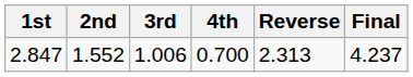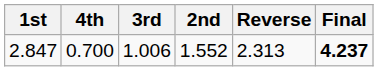columns swapped: 2nd <-> 4th
2.847 | Final: normal -> bold
